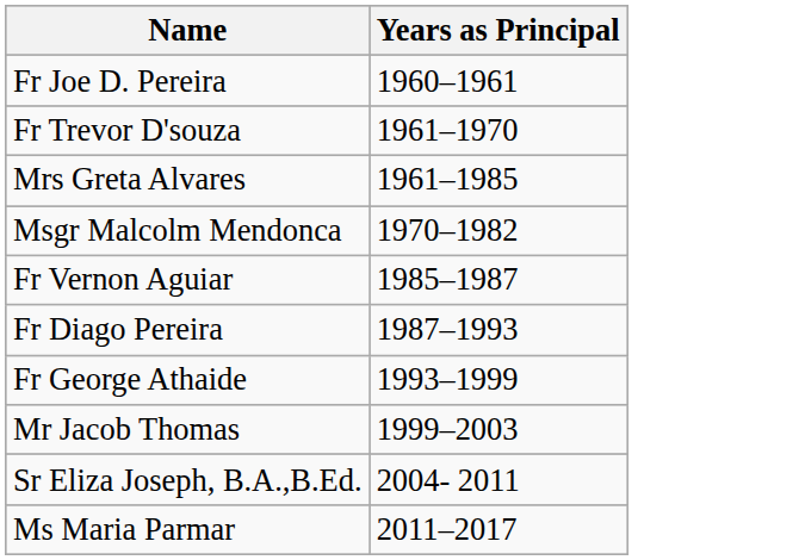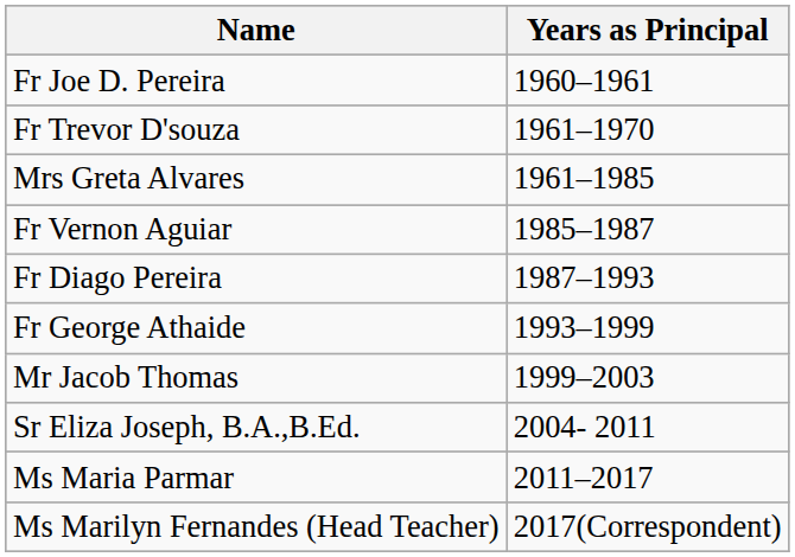- row: Msgr Malcolm Mendonca | 1970–1982
+ row: Ms Marilyn Fernandes (Head Teacher) | 2017(Correspondent)
